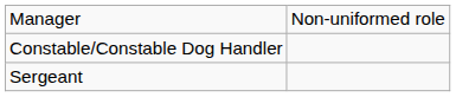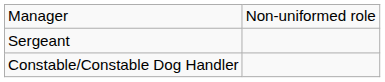rows swapped: Sergeant <-> Constable/Constable Dog Handler
